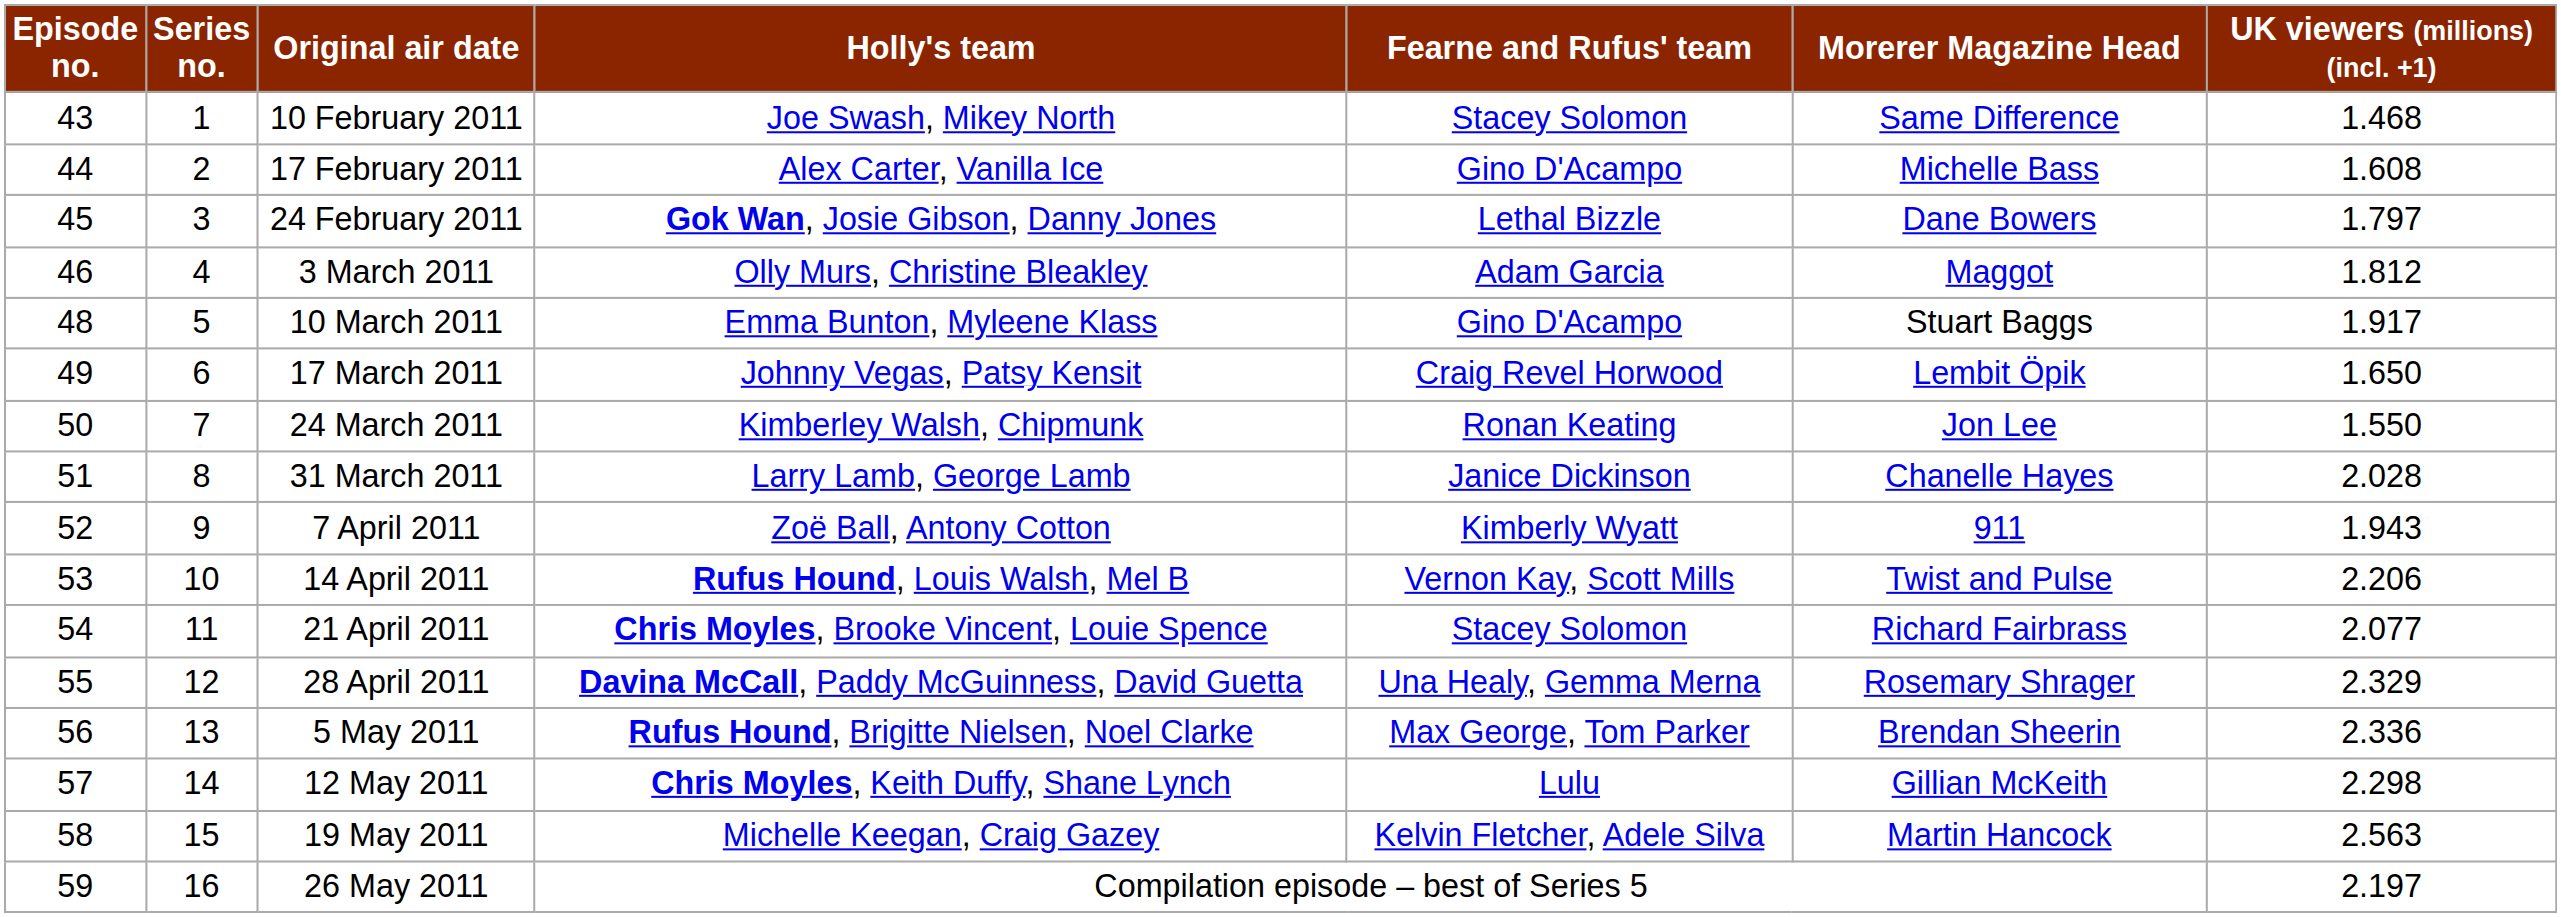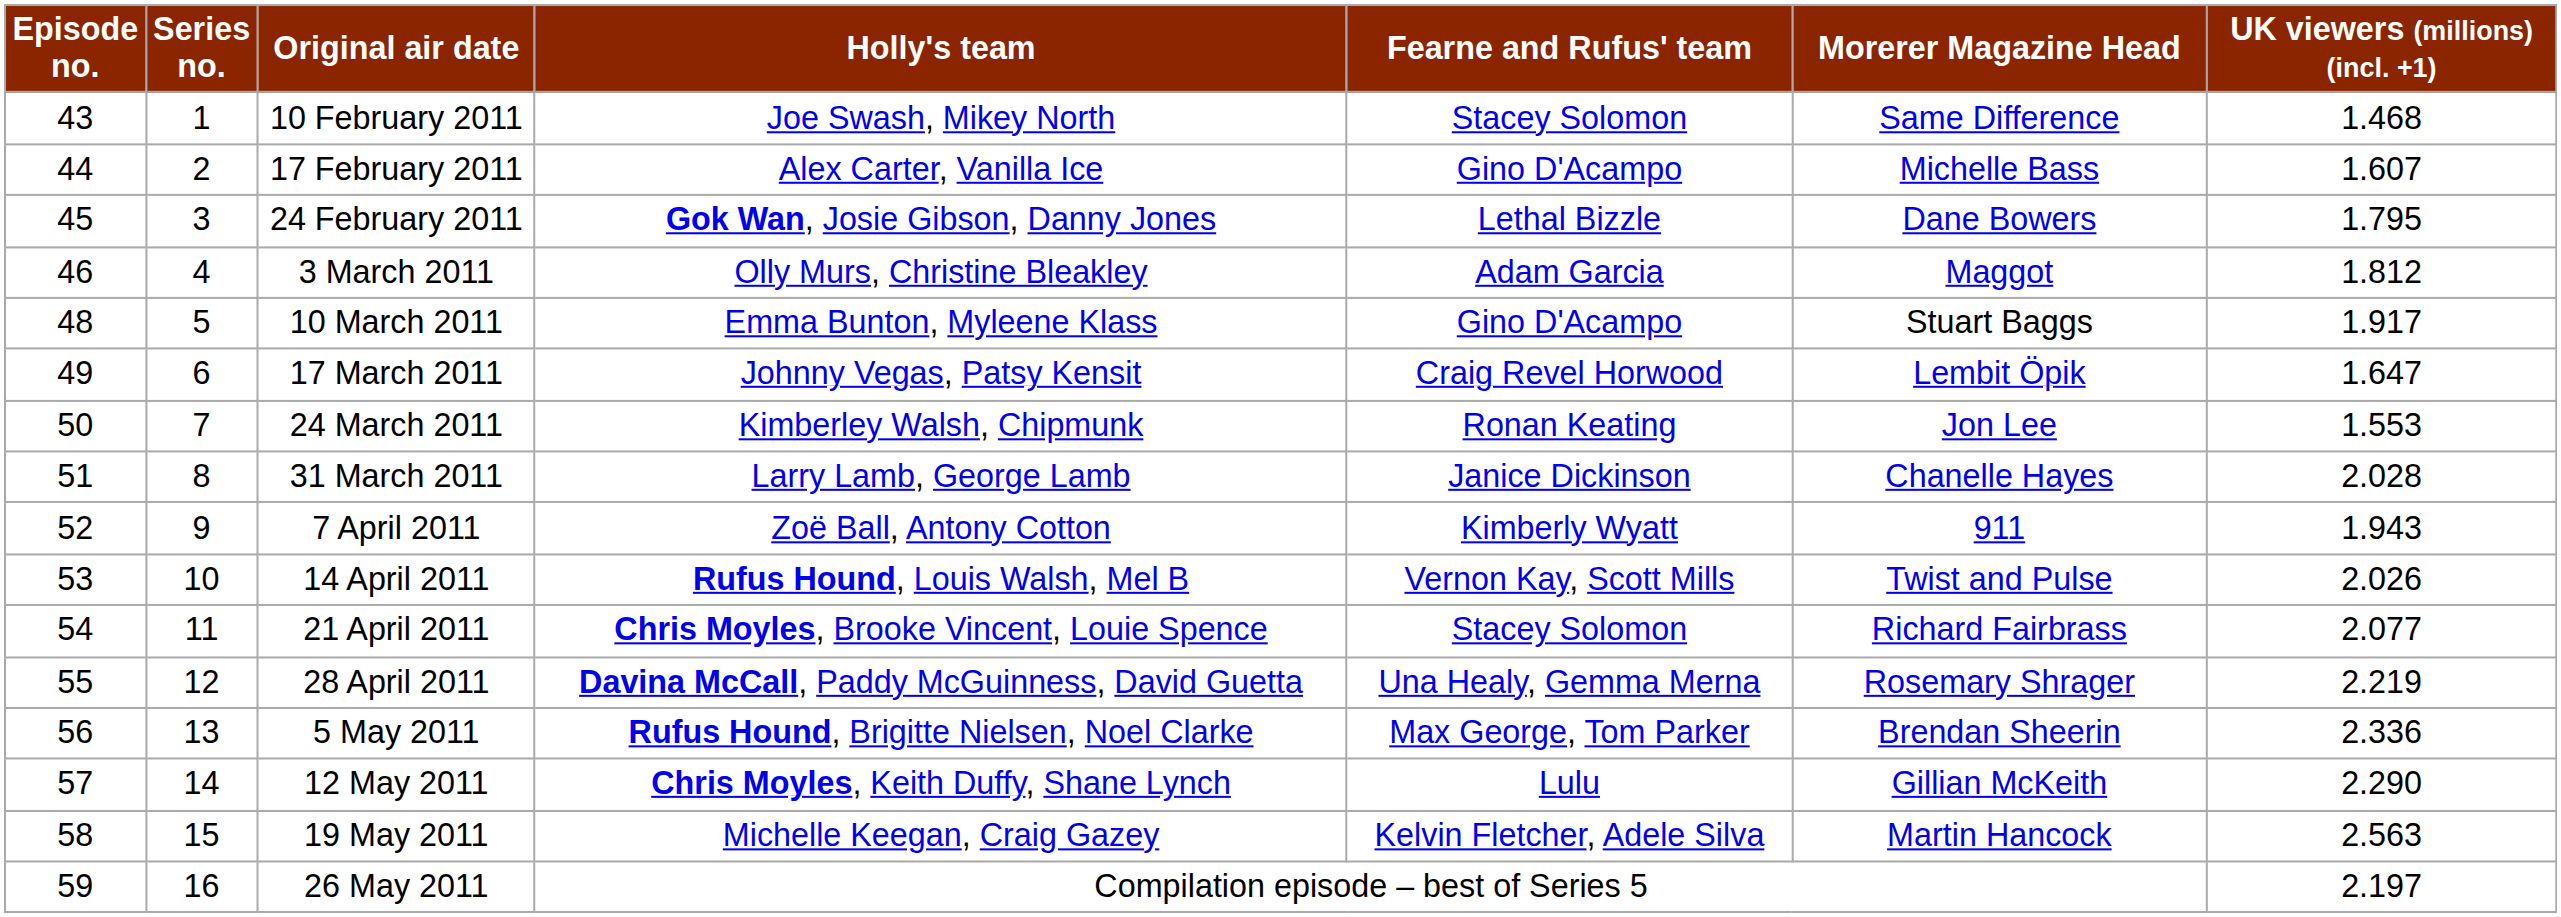17 February 2011 | UK viewers (millions) (incl. +1): 1.608 -> 1.607
24 February 2011 | UK viewers (millions) (incl. +1): 1.797 -> 1.795
17 March 2011 | UK viewers (millions) (incl. +1): 1.650 -> 1.647
24 March 2011 | UK viewers (millions) (incl. +1): 1.550 -> 1.553
14 April 2011 | UK viewers (millions) (incl. +1): 2.206 -> 2.026
28 April 2011 | UK viewers (millions) (incl. +1): 2.329 -> 2.219
12 May 2011 | UK viewers (millions) (incl. +1): 2.298 -> 2.290
